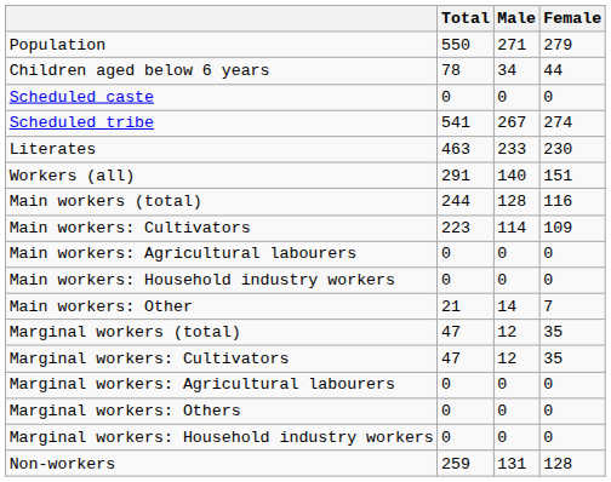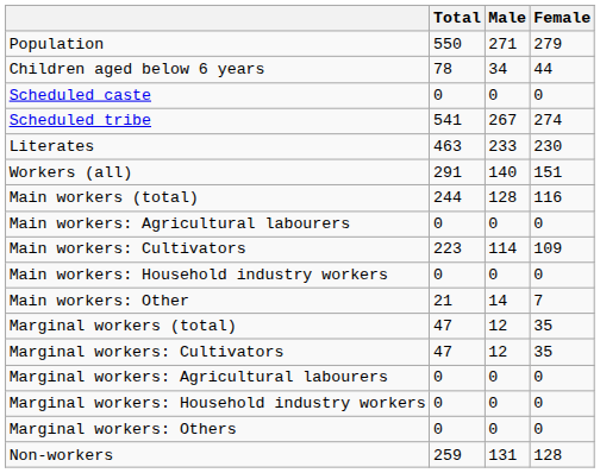rows swapped: Main workers: Cultivators <-> Main workers: Agricultural labourers
rows swapped: Marginal workers: Household industry workers <-> Marginal workers: Others
